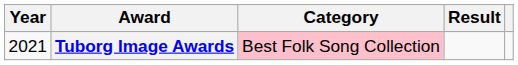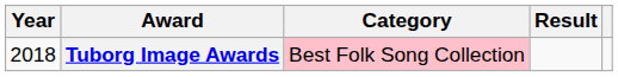Tuborg Image Awards | Year: 2021 -> 2018
